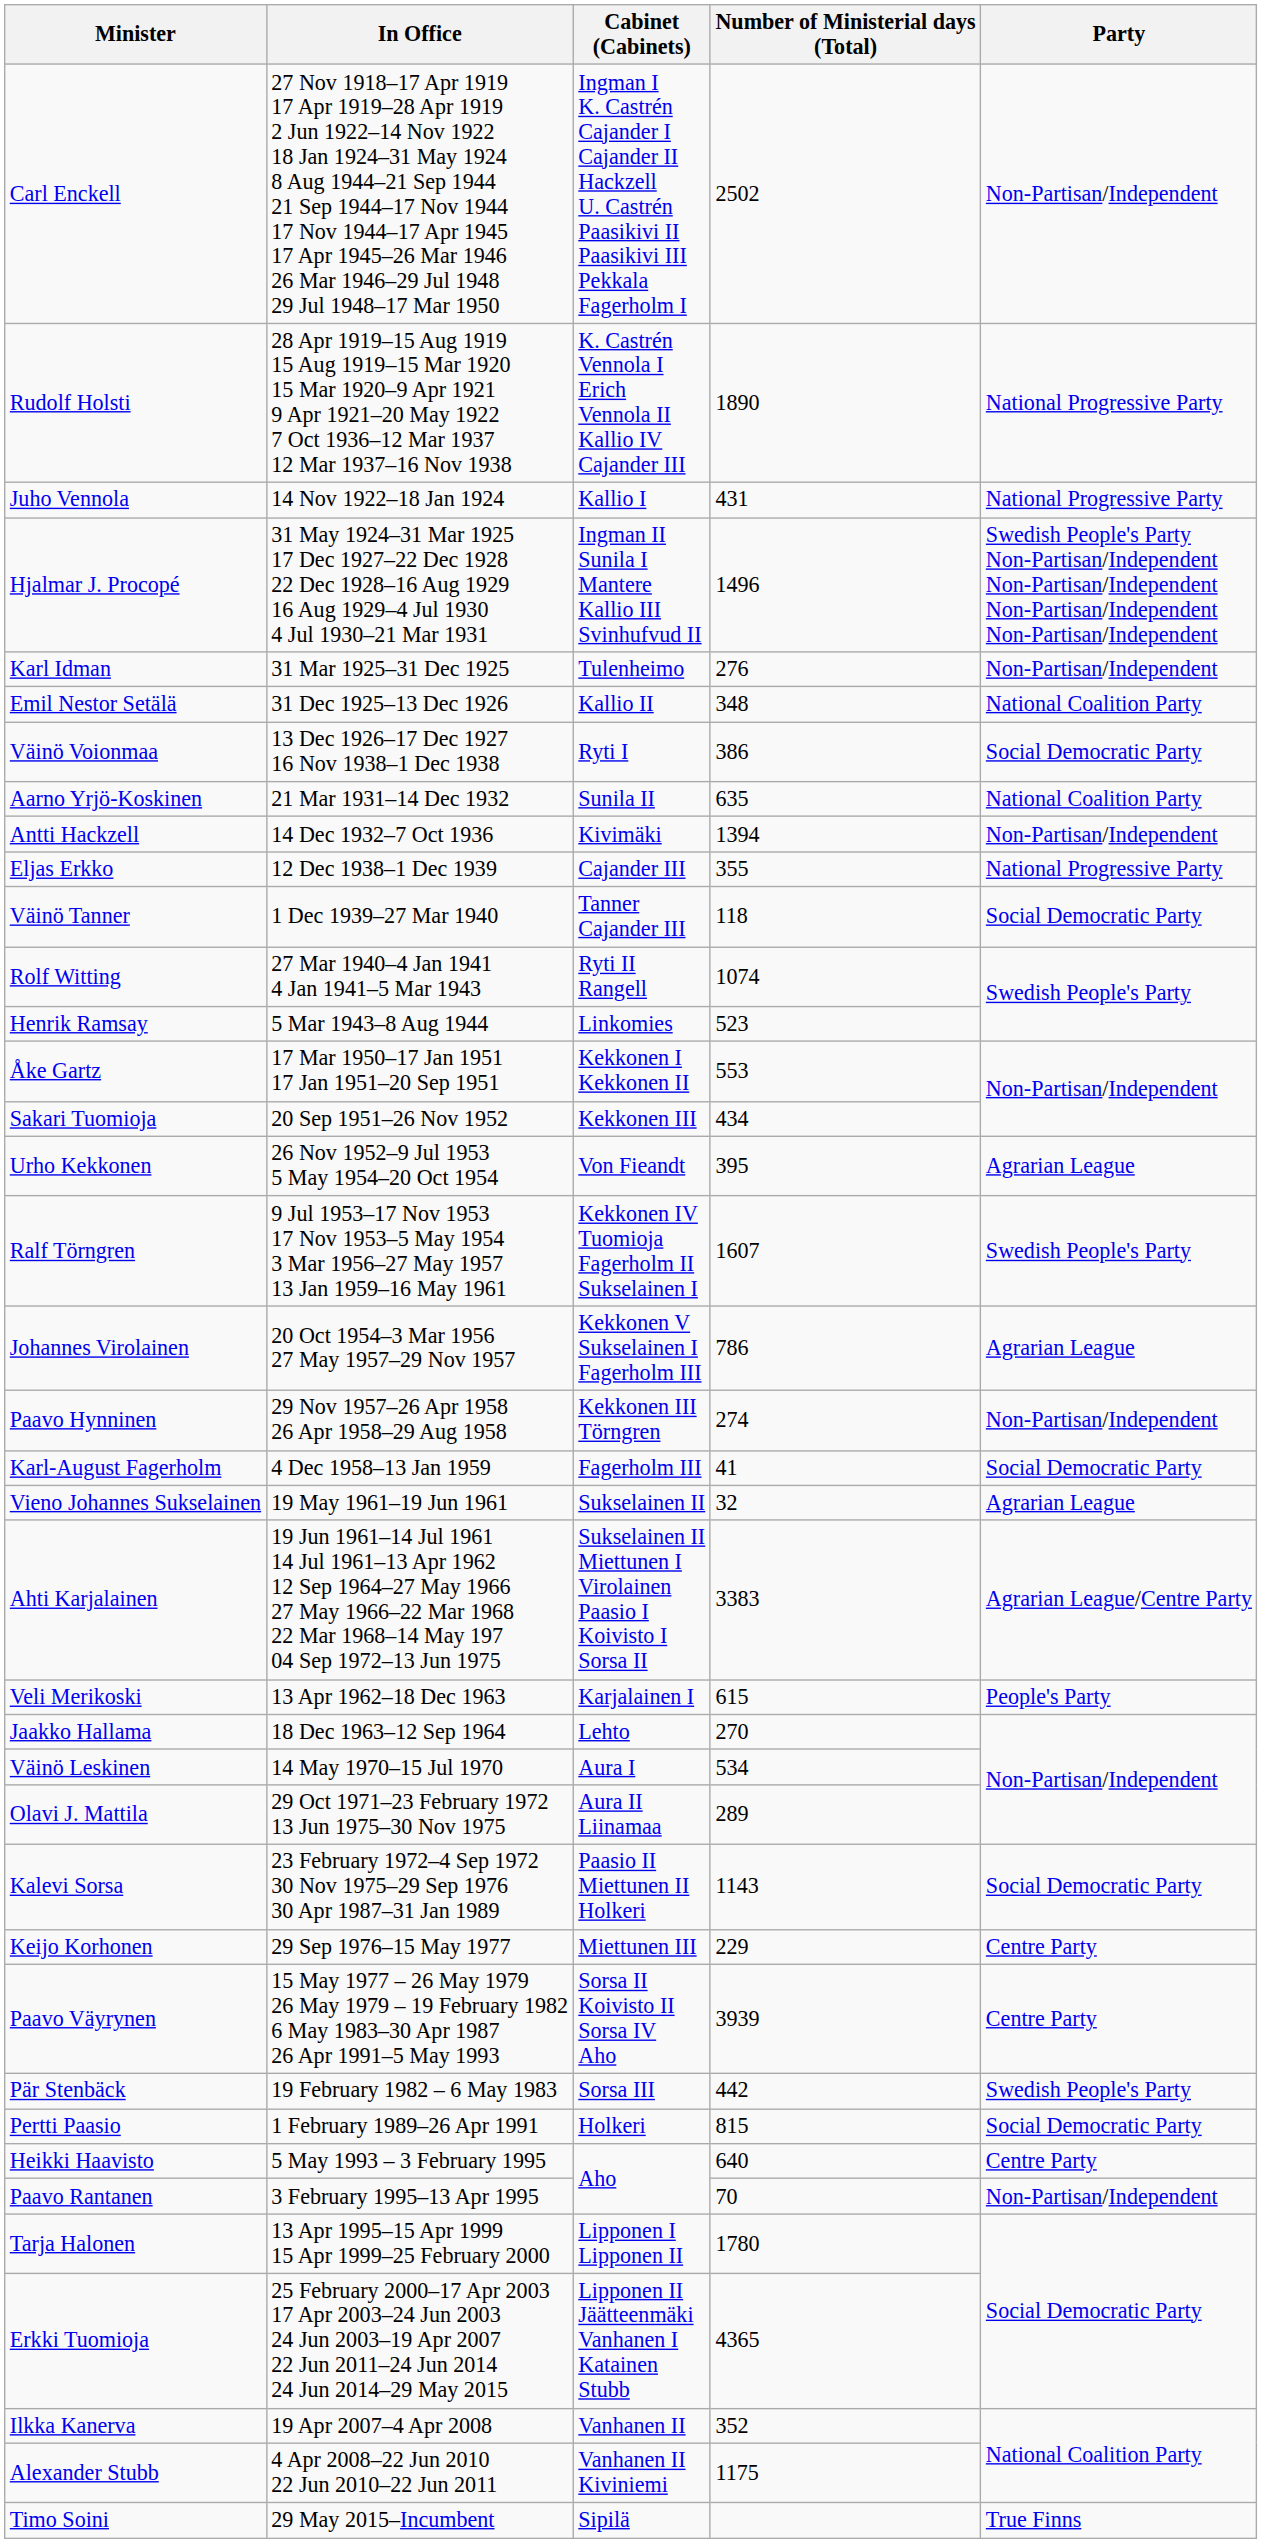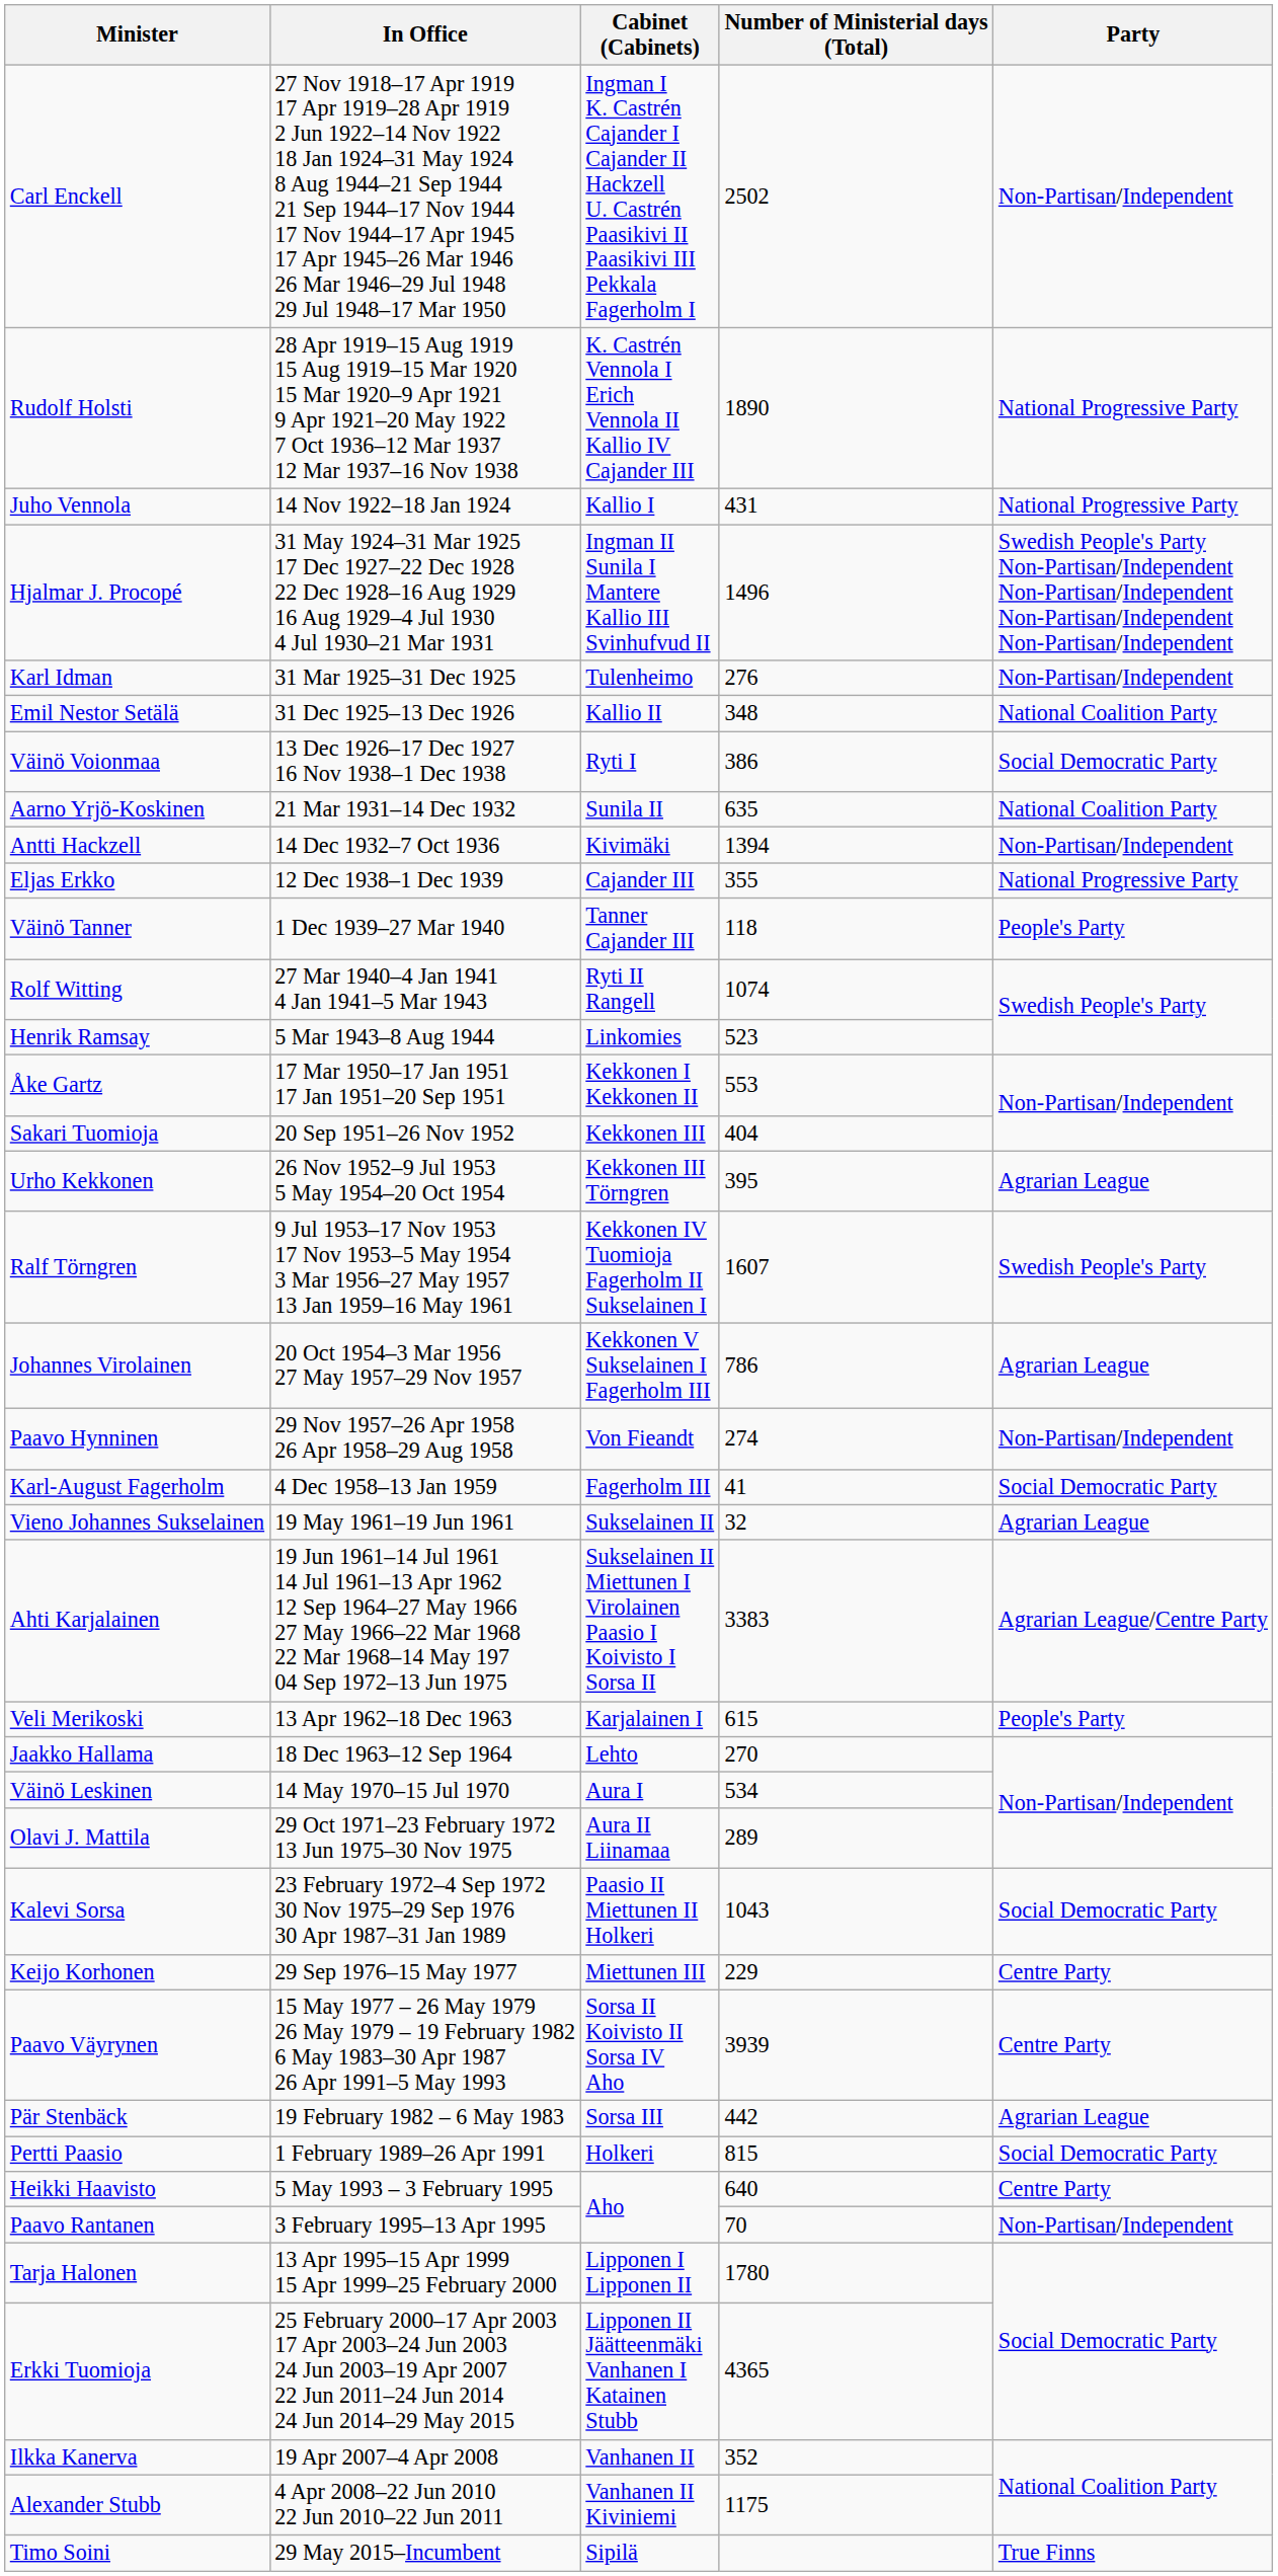Väinö Tanner | Party: Social Democratic Party -> People's Party
Sakari Tuomioja | Number of Ministerial days (Total): 434 -> 404
Urho Kekkonen | Cabinet (Cabinets): Von Fieandt -> Kekkonen III Törngren
Paavo Hynninen | Cabinet (Cabinets): Kekkonen III Törngren -> Von Fieandt
Kalevi Sorsa | Number of Ministerial days (Total): 1143 -> 1043
Pär Stenbäck | Party: Swedish People's Party -> Agrarian League
